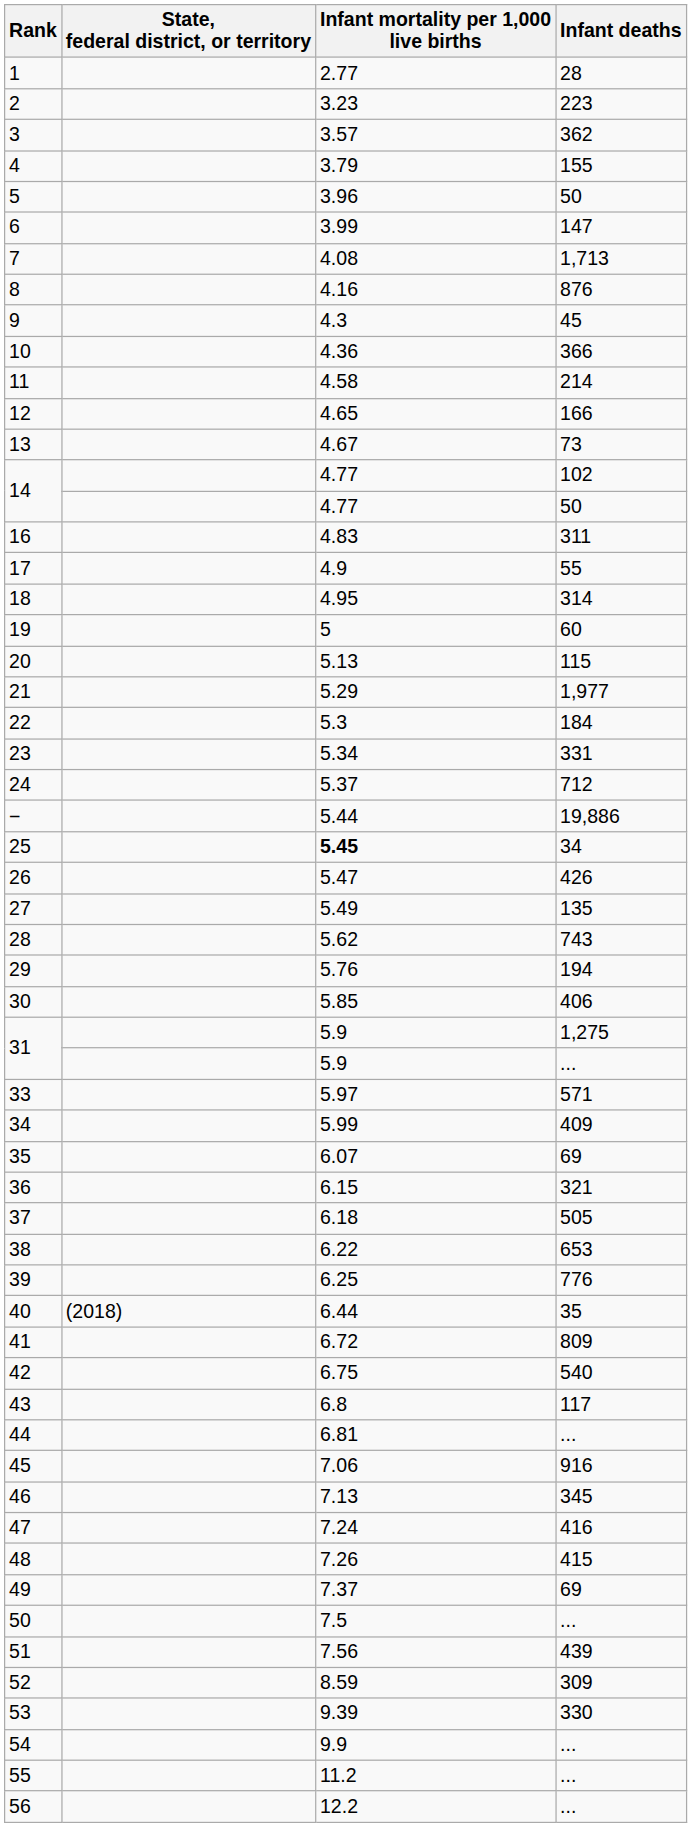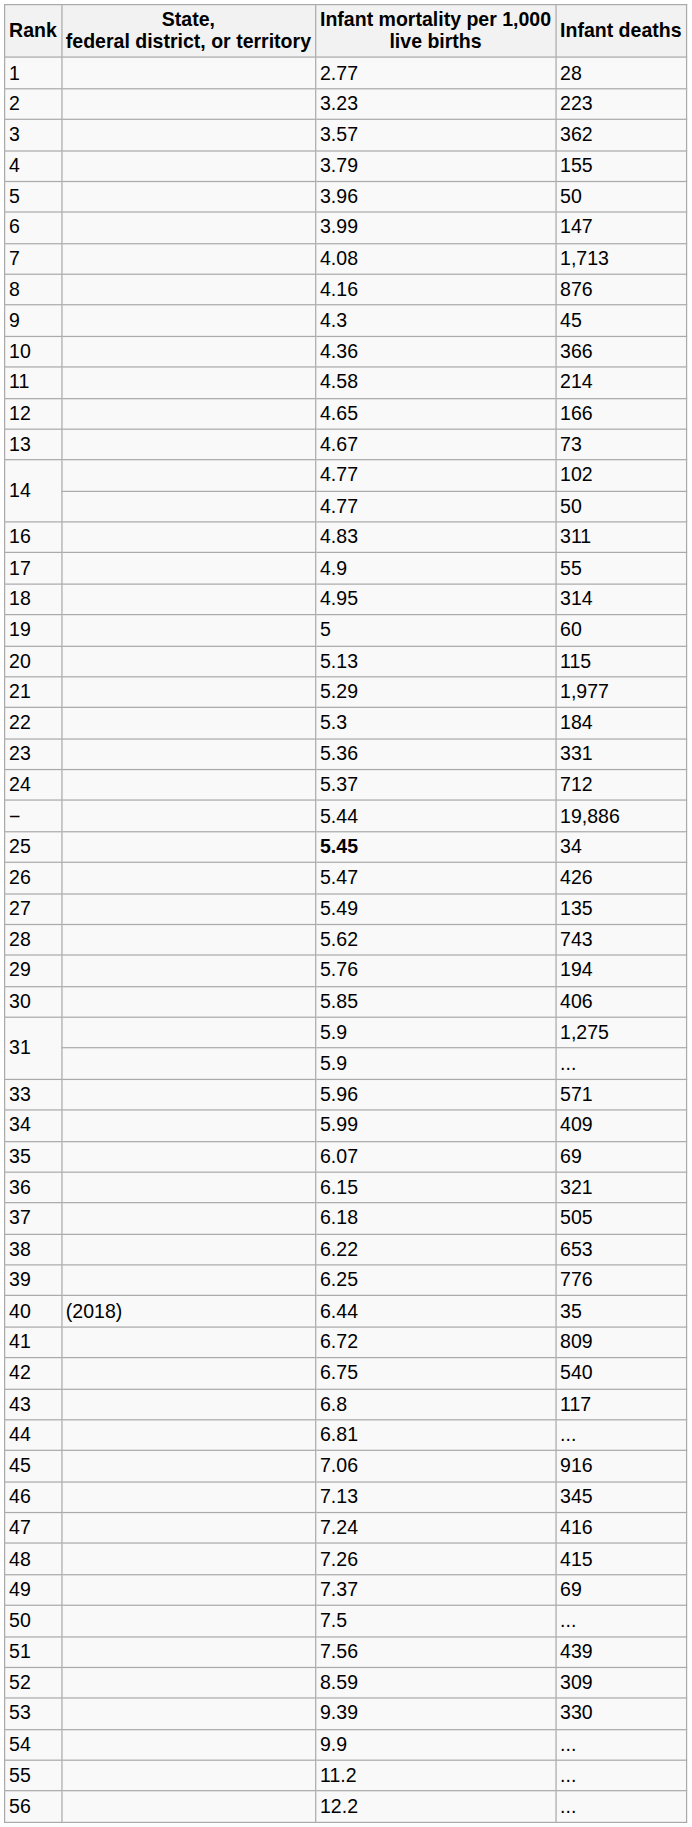23 | Infant mortality per 1,000 live births: 5.34 -> 5.36
33 | Infant mortality per 1,000 live births: 5.97 -> 5.96
